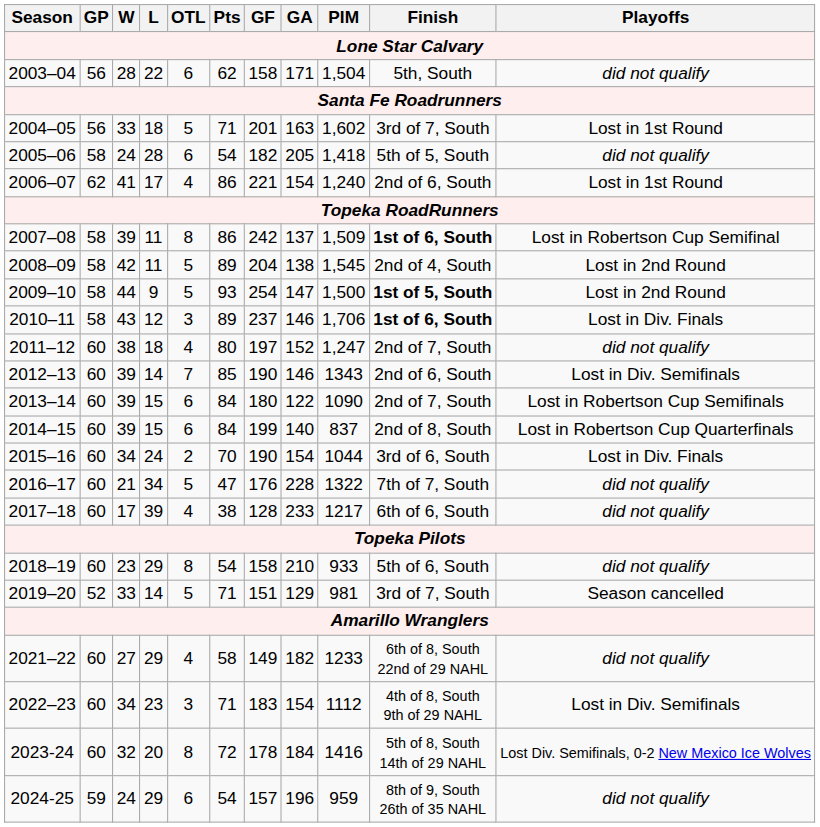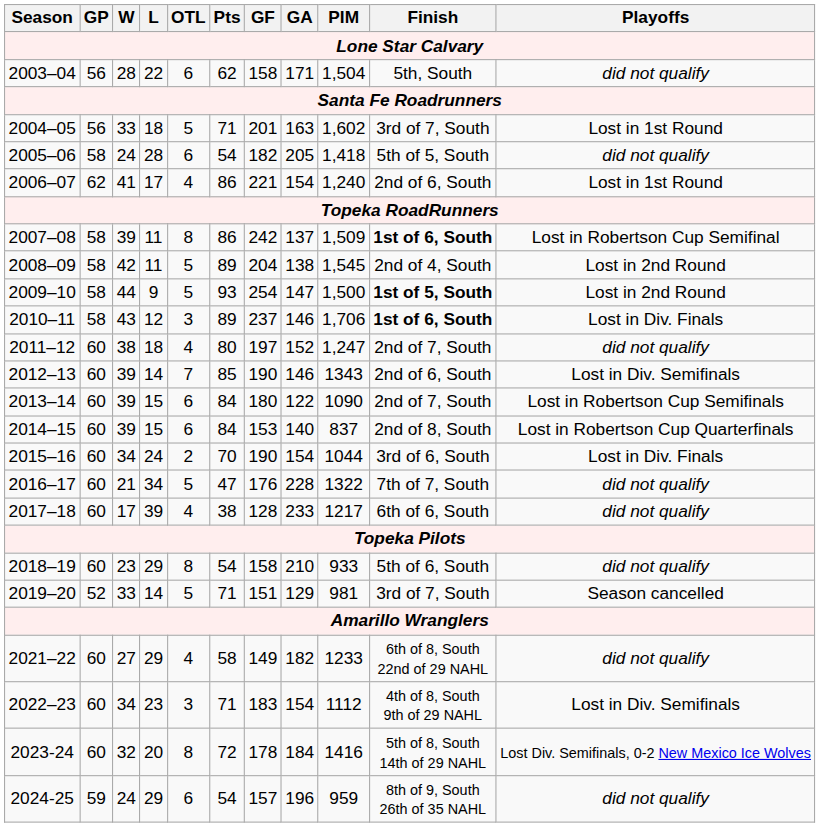2014–15 | GF: 199 -> 153
